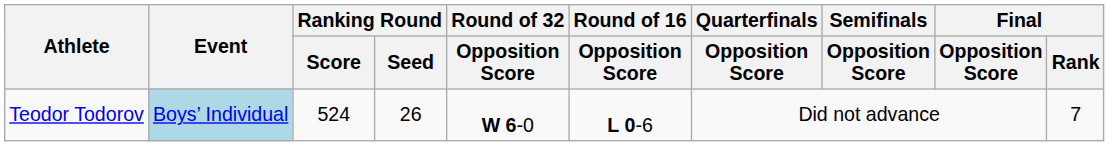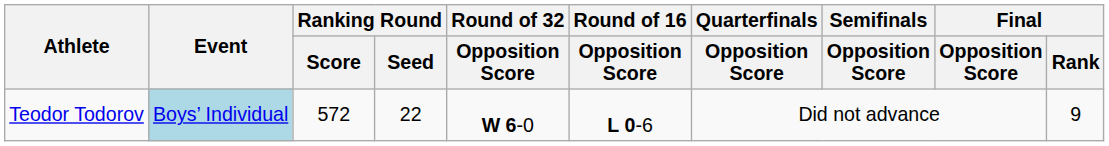Teodor Todorov | Ranking Round / Score: 524 -> 572
Teodor Todorov | Ranking Round / Seed: 26 -> 22
Teodor Todorov | Final / Rank: 7 -> 9
